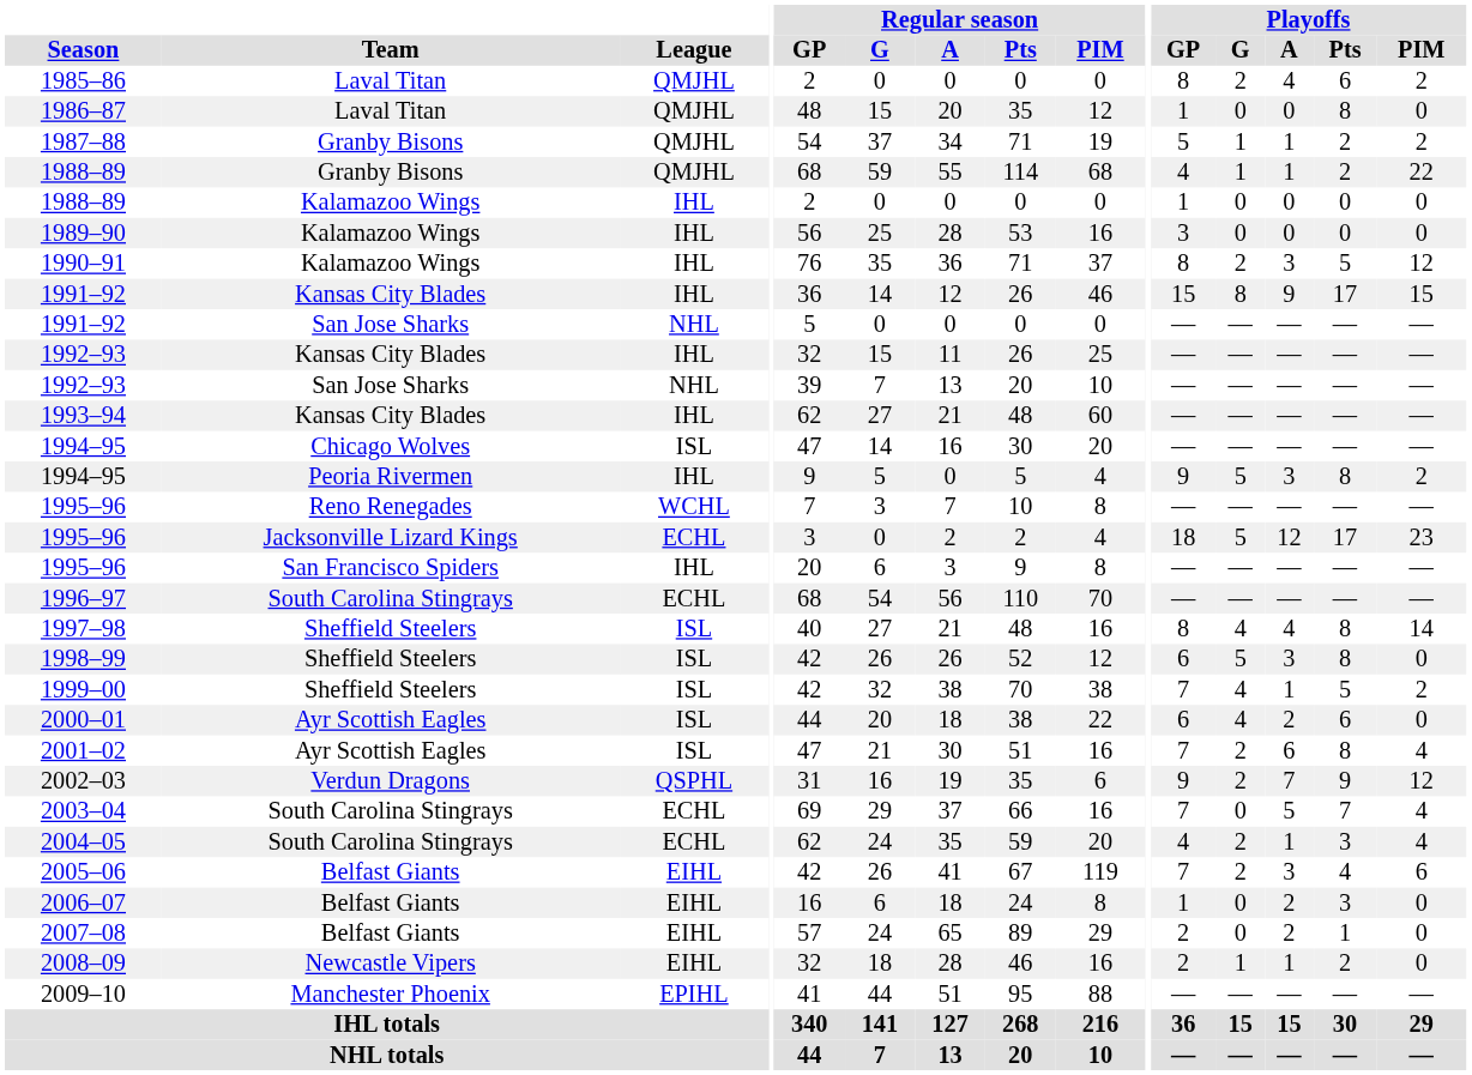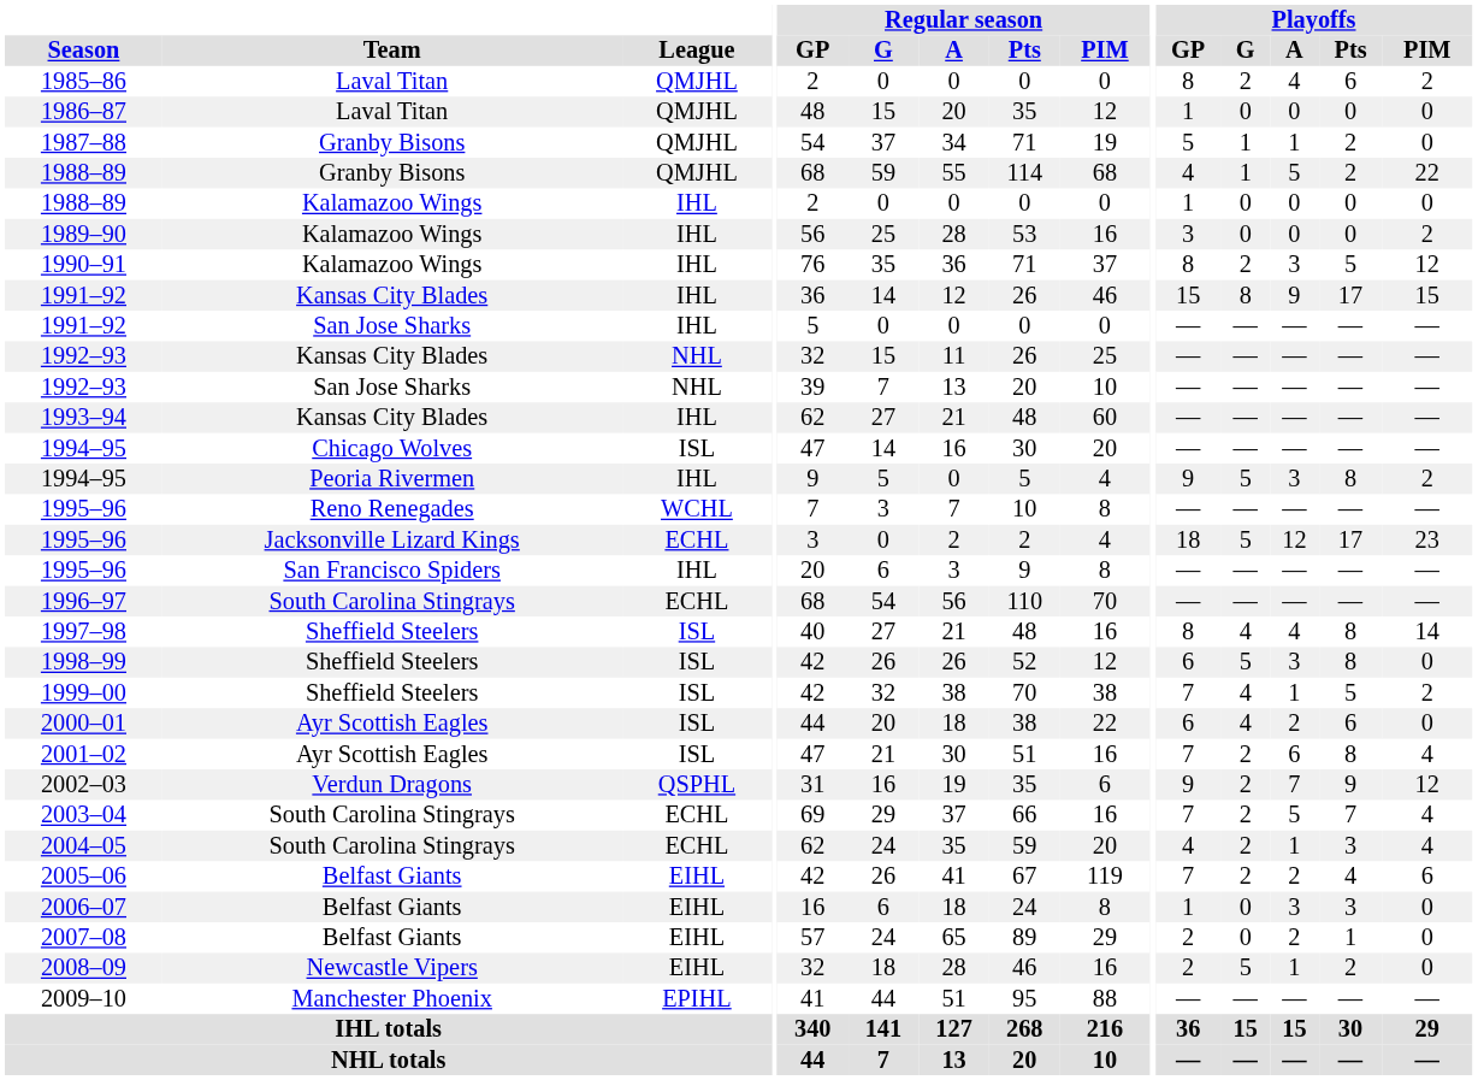1986–87 | Playoffs / Pts: 8 -> 0
1987–88 | Playoffs / PIM: 2 -> 0
1988–89 / Granby Bisons | Playoffs / A: 1 -> 5
1989–90 | Playoffs / PIM: 0 -> 2
1991–92 / San Jose Sharks | League: NHL -> IHL
1992–93 / Kansas City Blades | League: IHL -> NHL
2003–04 | Playoffs / G: 0 -> 2
2005–06 | Playoffs / A: 3 -> 2
2006–07 | Playoffs / A: 2 -> 3
2008–09 | Playoffs / G: 1 -> 5
